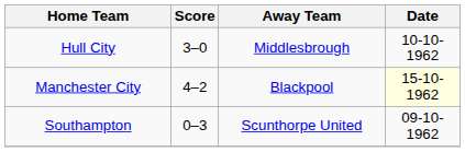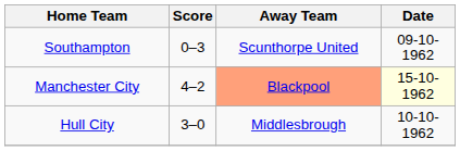rows swapped: Hull City <-> Southampton
Manchester City | Away Team: no background -> lightsalmon background
